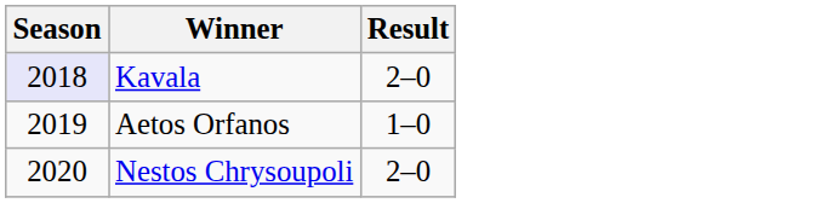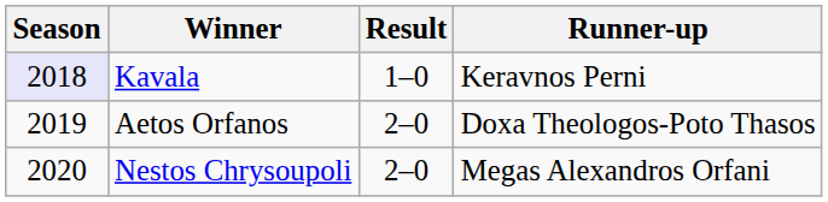+ column: Runner-up | Keravnos Perni | Doxa Theologos-Poto Thasos | Megas Alexandros Orfani
Kavala | Result: 2–0 -> 1–0
Aetos Orfanos | Result: 1–0 -> 2–0
